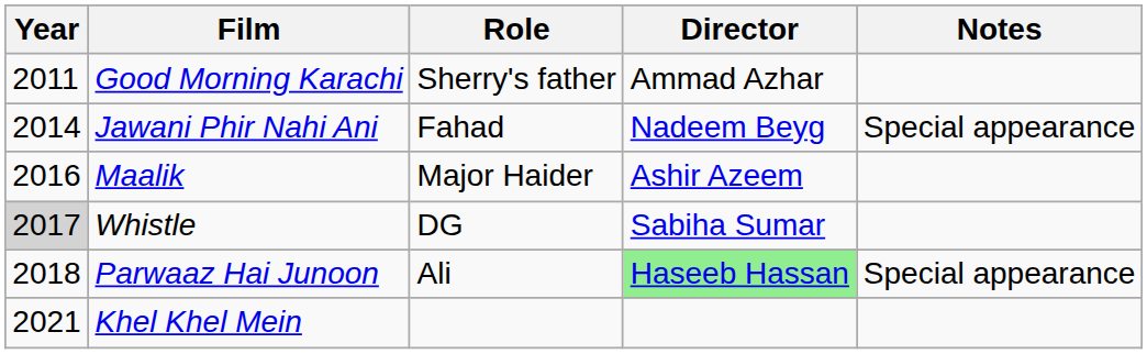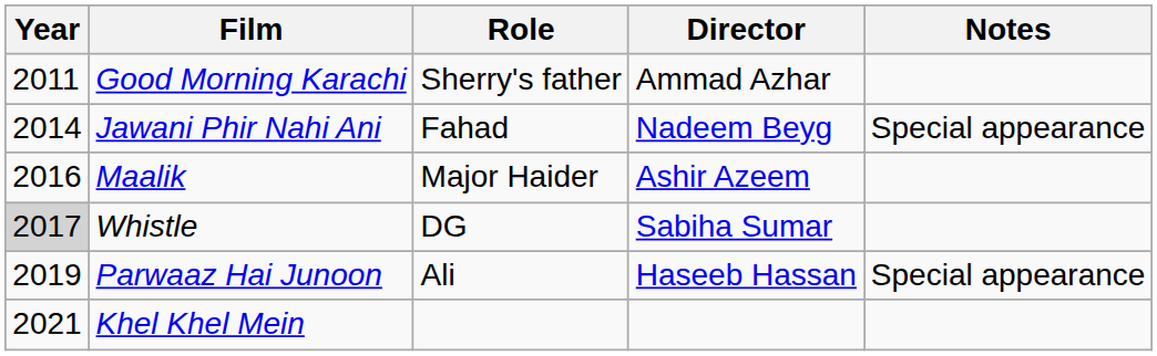Parwaaz Hai Junoon | Year: 2018 -> 2019
Parwaaz Hai Junoon | Director: lightgreen background -> no background
